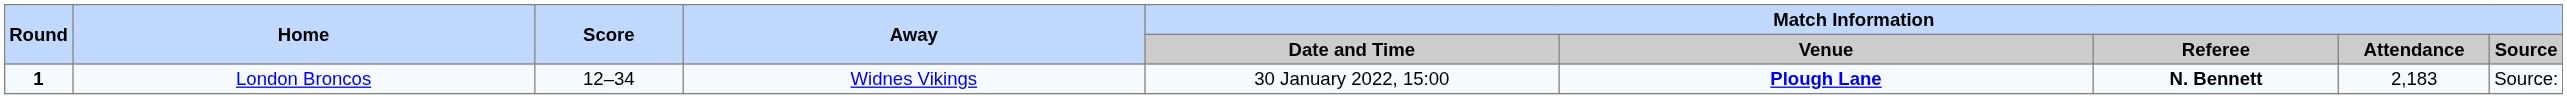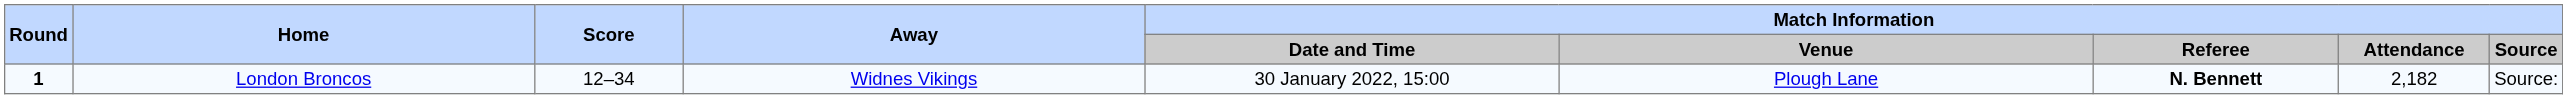London Broncos | Match Information / Venue: bold -> normal
London Broncos | Match Information / Attendance: 2,183 -> 2,182
